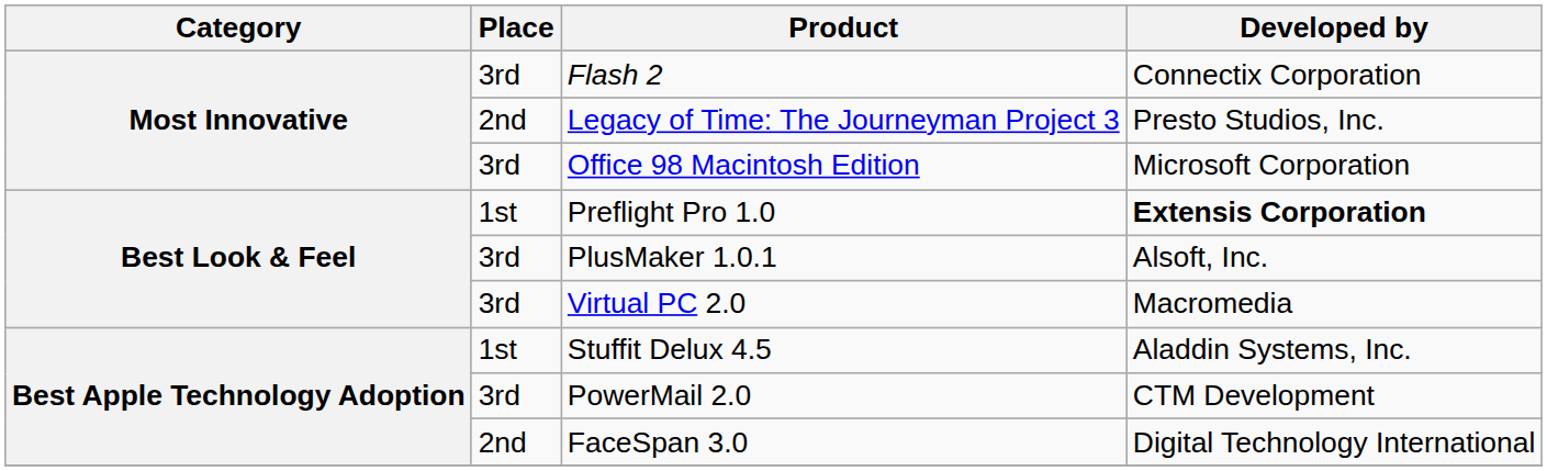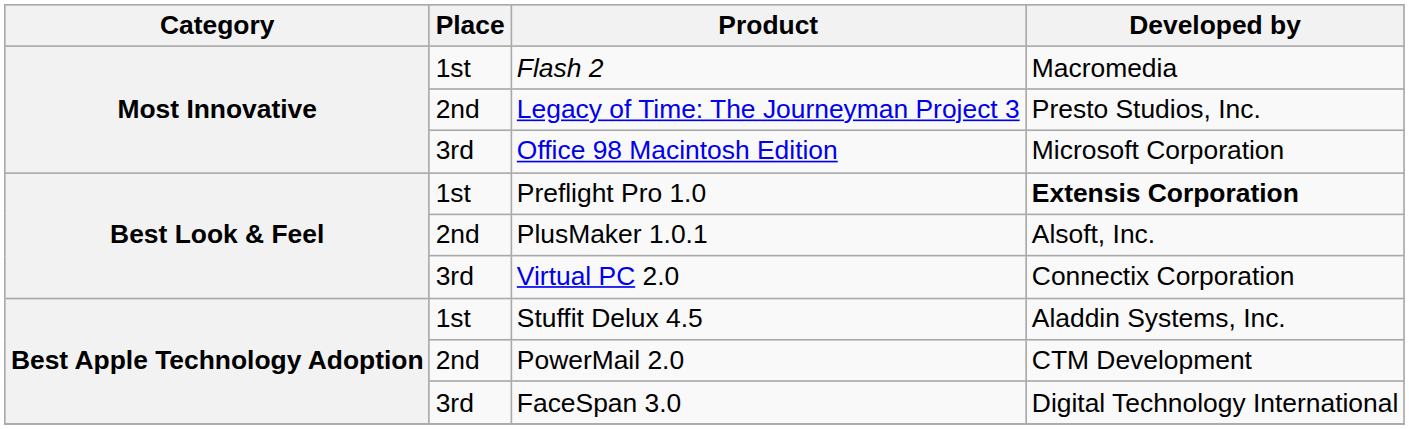Flash 2 | Place: 3rd -> 1st
Flash 2 | Developed by: Connectix Corporation -> Macromedia
PlusMaker 1.0.1 | Place: 3rd -> 2nd
Virtual PC 2.0 | Developed by: Macromedia -> Connectix Corporation
PowerMail 2.0 | Place: 3rd -> 2nd
FaceSpan 3.0 | Place: 2nd -> 3rd
